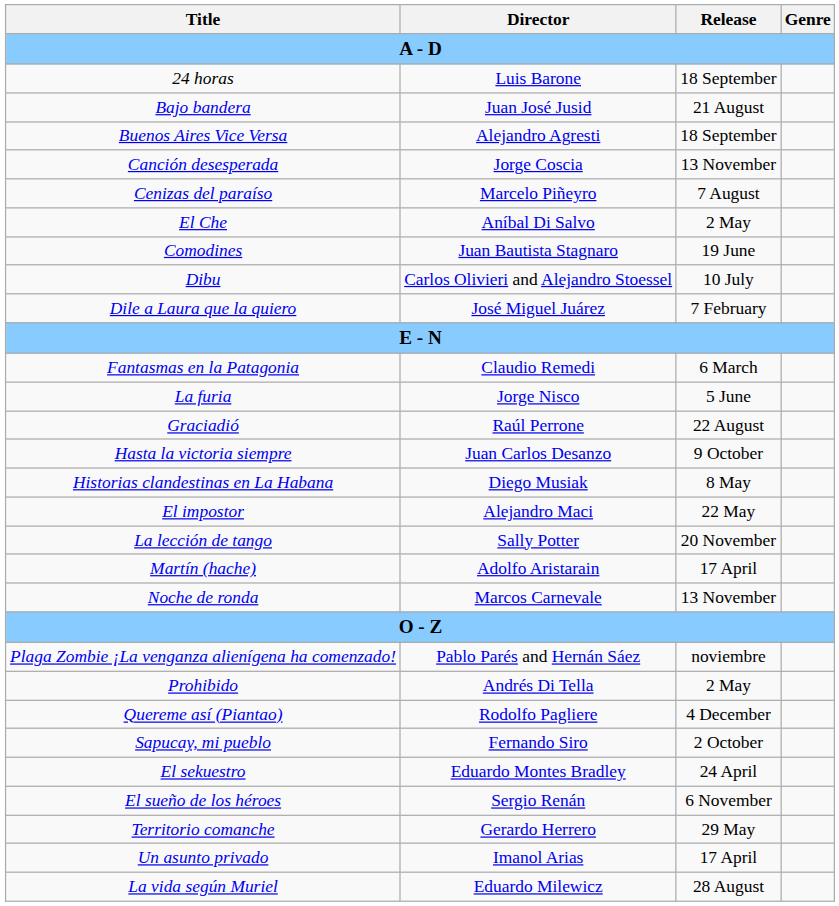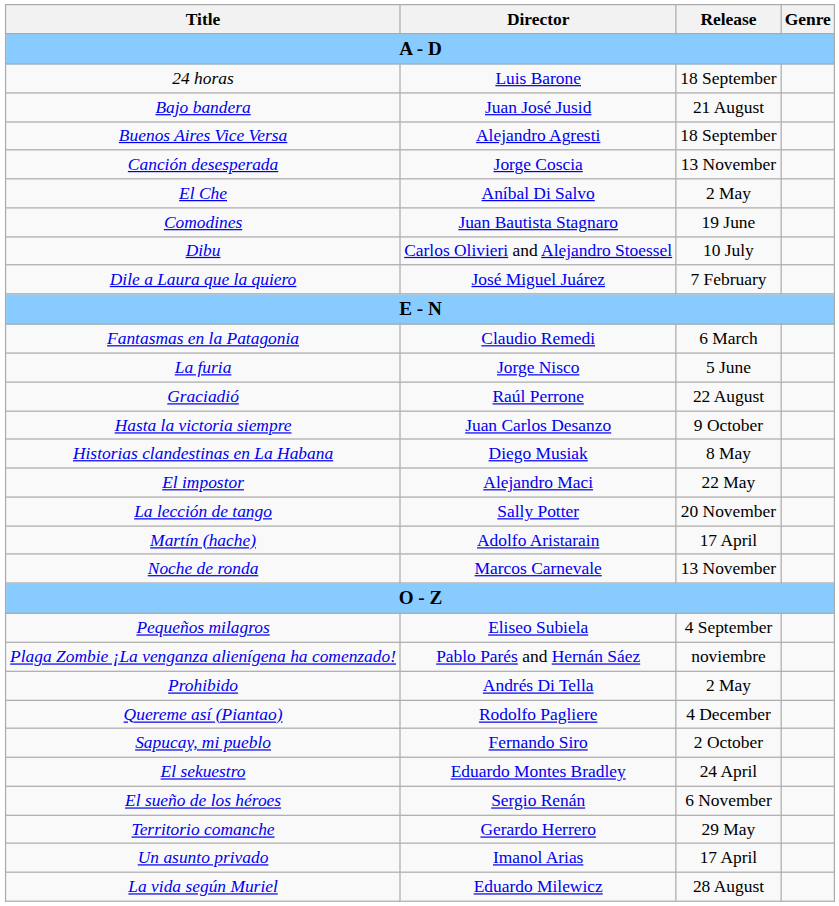- row: Cenizas del paraíso | Marcelo Piñeyro | 7 August
+ row: Pequeños milagros | Eliseo Subiela | 4 September
